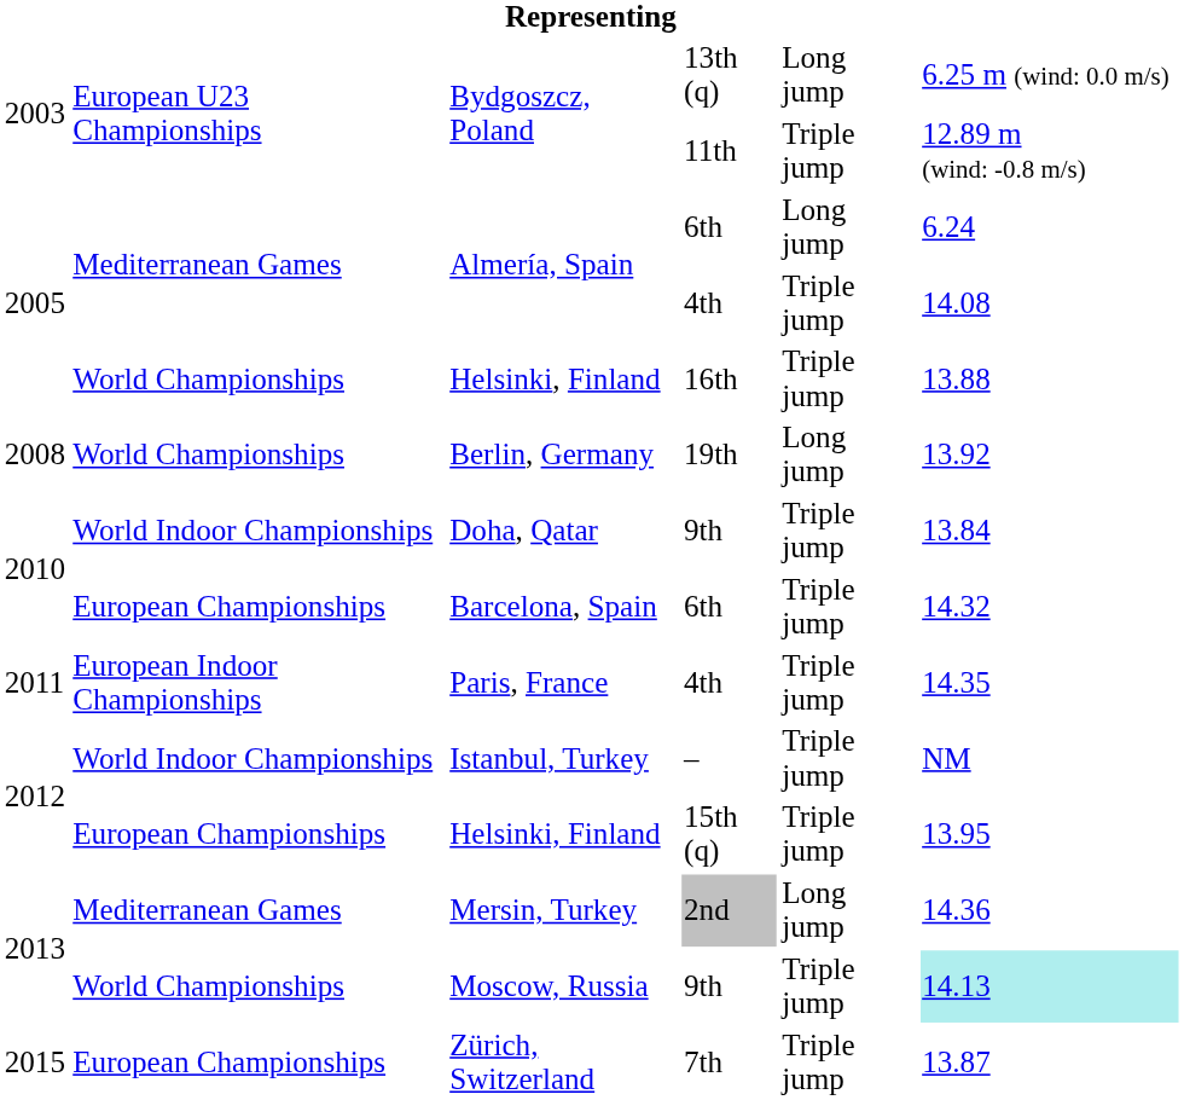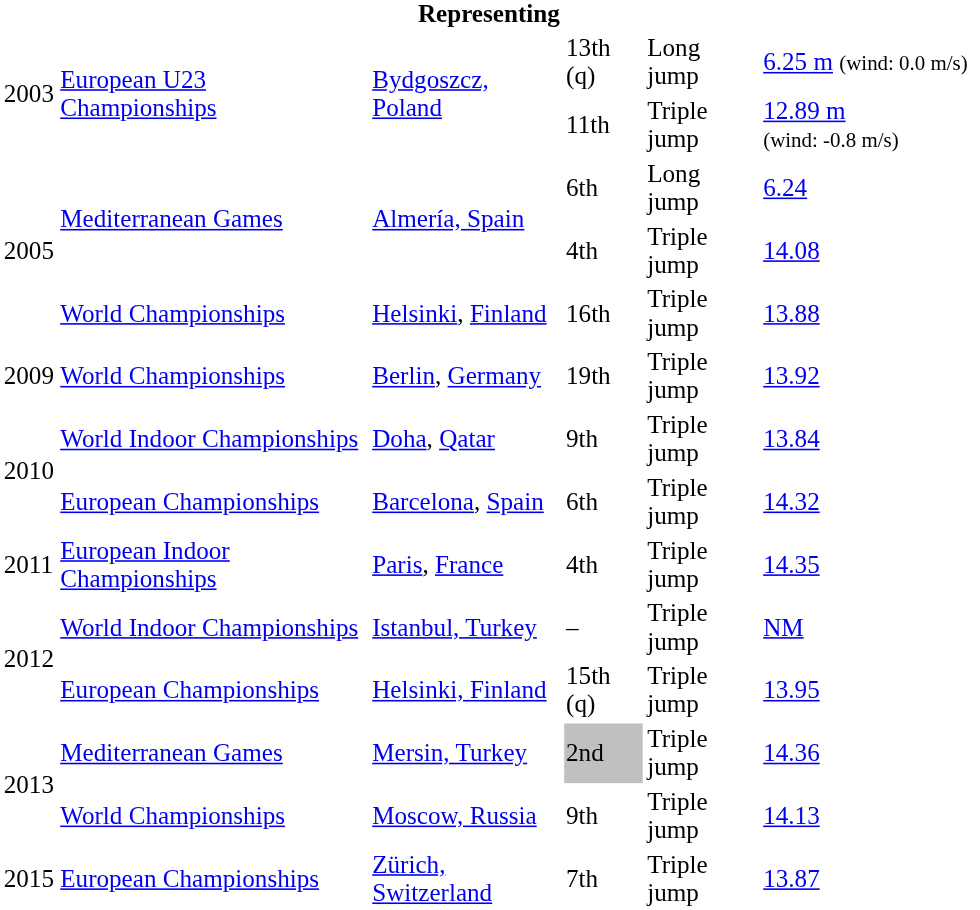Berlin, Germany | column 1: 2008 -> 2009
Berlin, Germany | column 5: Long jump -> Triple jump
Mersin, Turkey | column 5: Long jump -> Triple jump
Moscow, Russia | column 6: paleturquoise background -> no background
